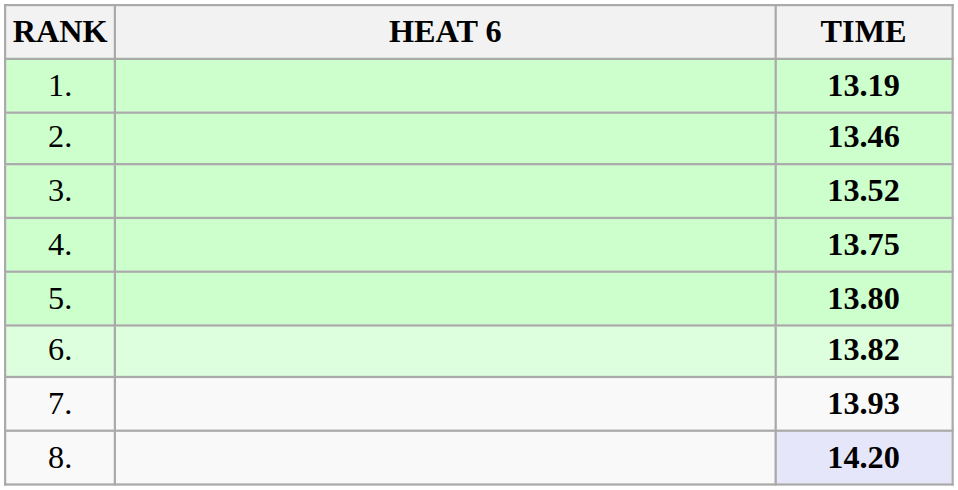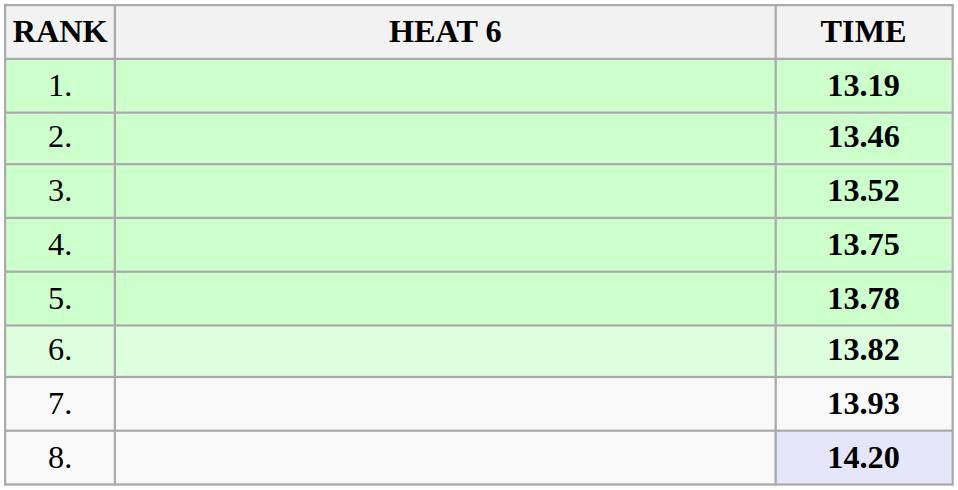5. | TIME: 13.80 -> 13.78
